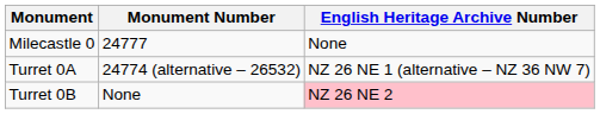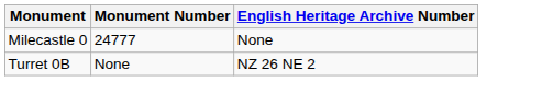- row: Turret 0A | 24774 (alternative – 26532) | NZ 26 NE 1 (alternative – NZ 36 NW 7)
Turret 0B | English Heritage Archive Number: pink background -> no background
